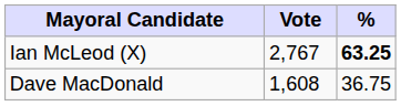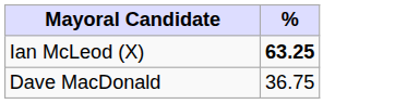- column: Vote | 2,767 | 1,608
